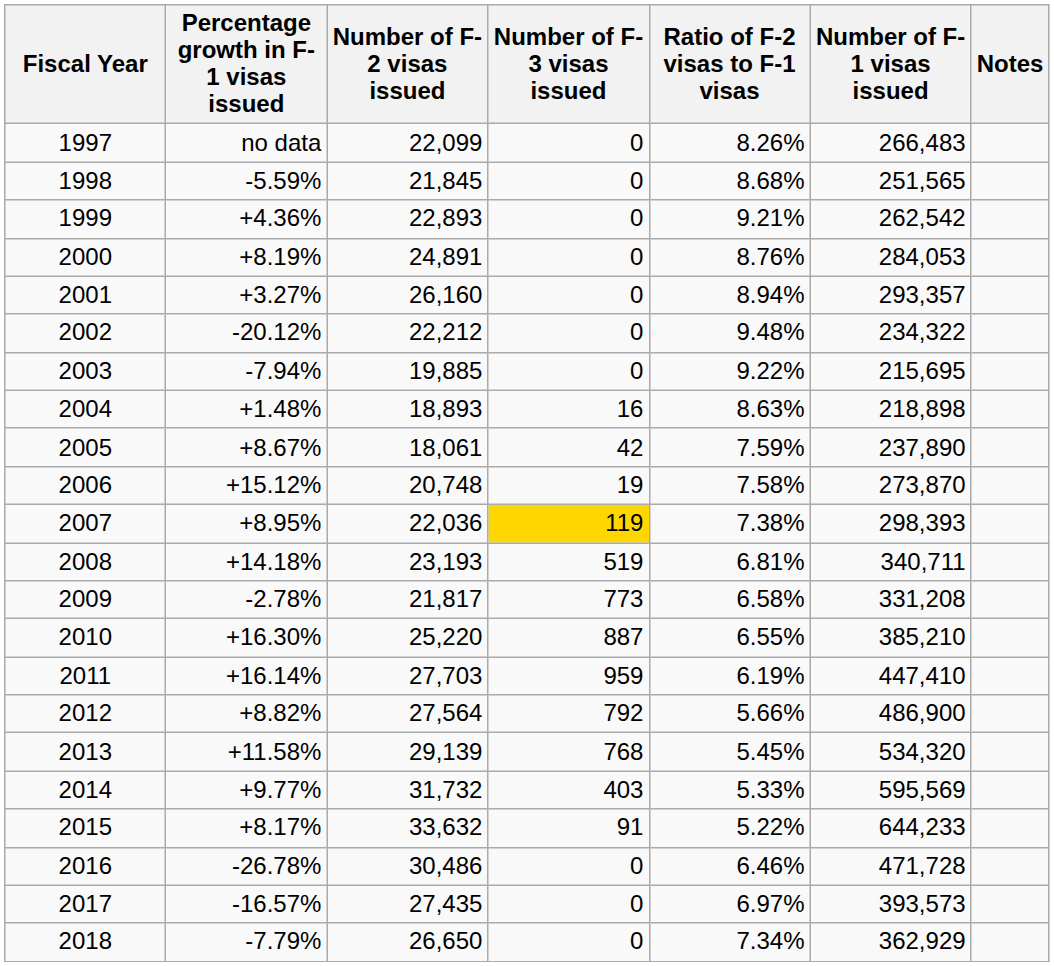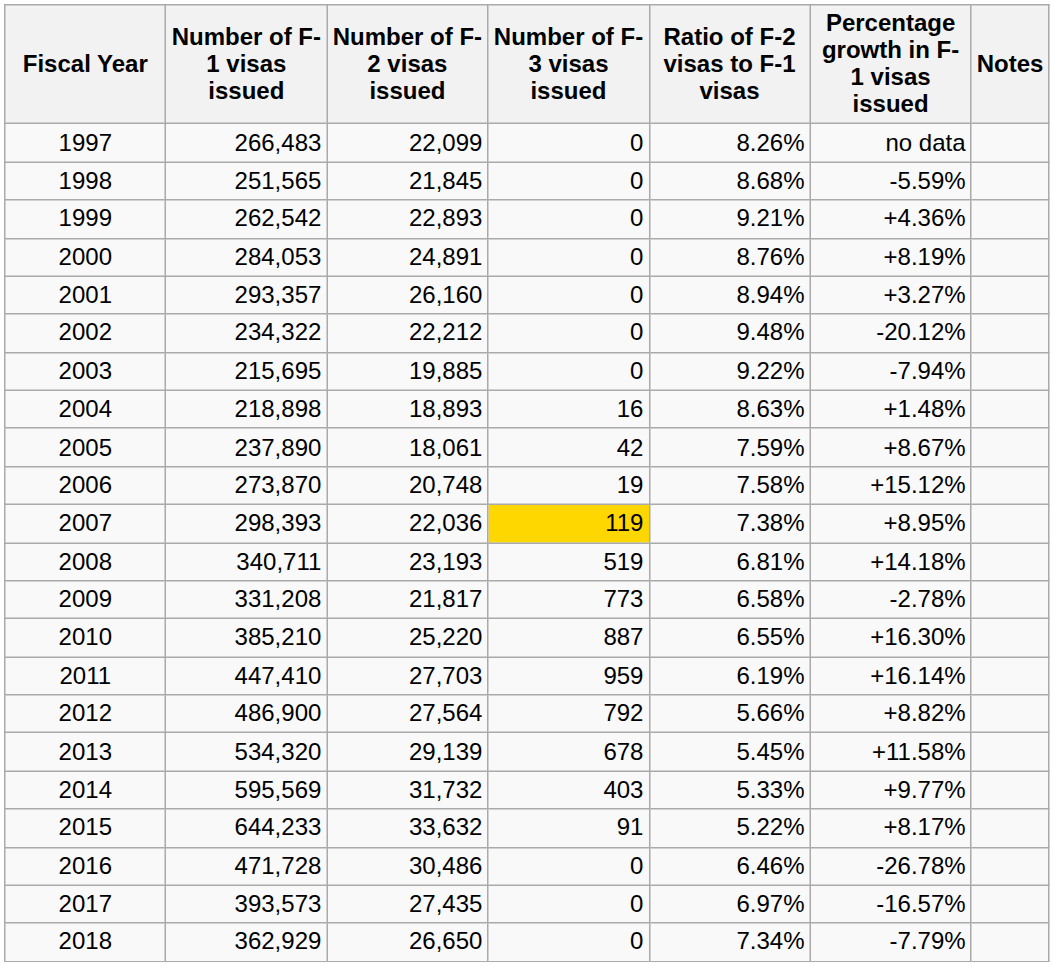columns swapped: Number of F-1 visas issued <-> Percentage growth in F-1 visas issued
2013 | Number of F-3 visas issued: 768 -> 678
